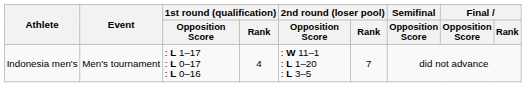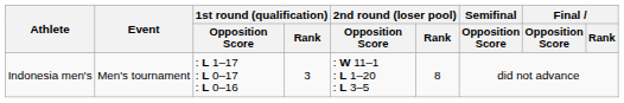Indonesia men's | 1st round (qualification) / Rank: 4 -> 3
Indonesia men's | 2nd round (loser pool) / Rank: 7 -> 8
